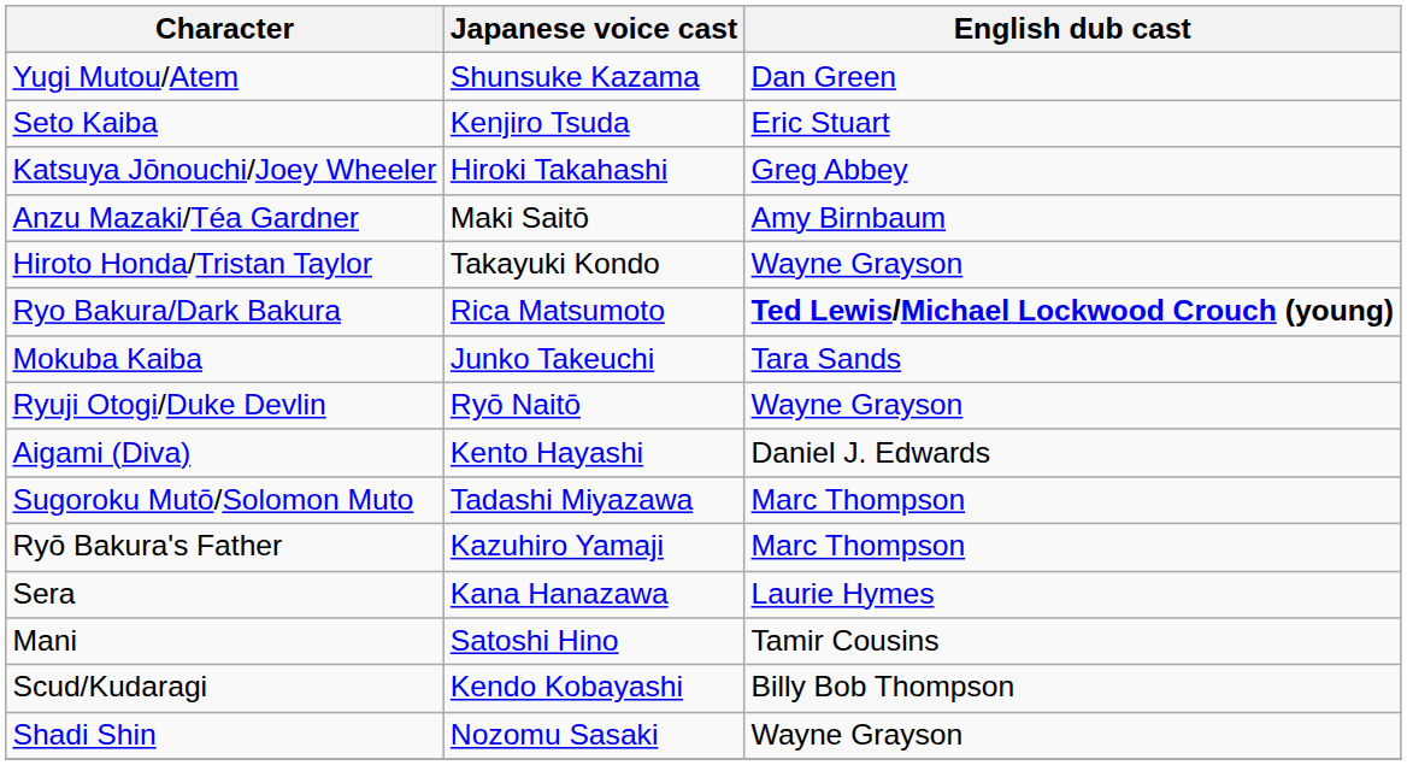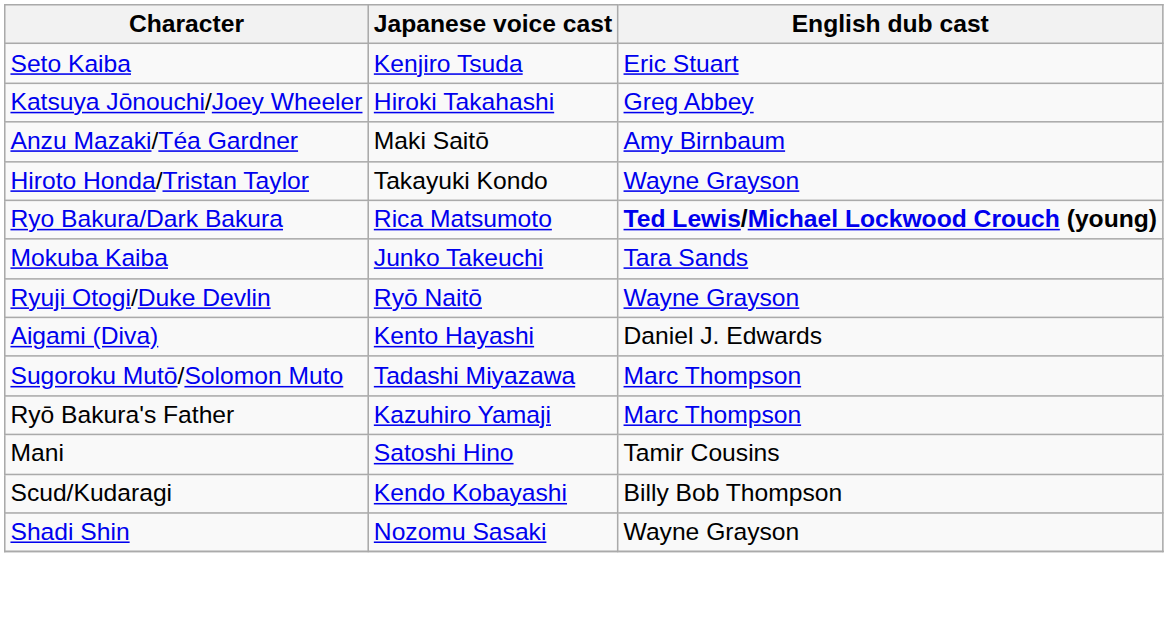- row: Yugi Mutou/Atem | Shunsuke Kazama | Dan Green
- row: Sera | Kana Hanazawa | Laurie Hymes
